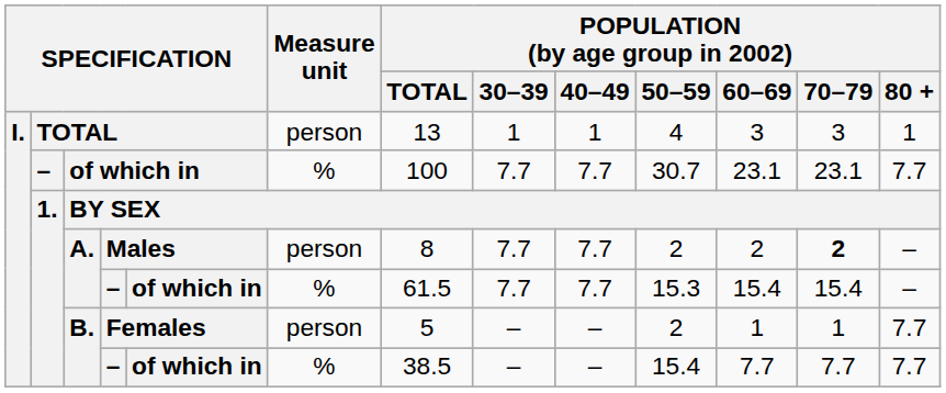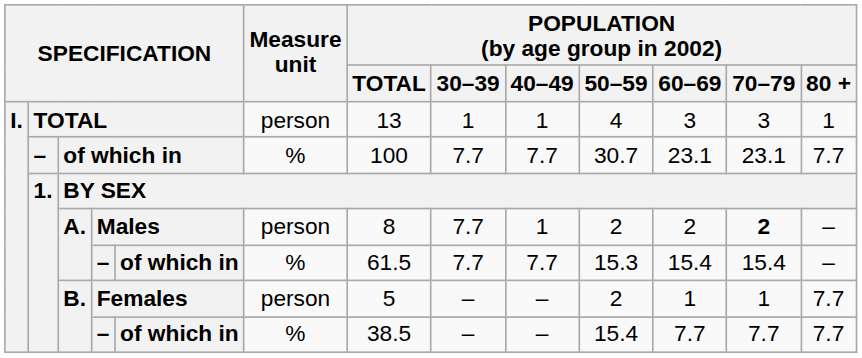Males | POPULATION (by age group in 2002) / 40–49: 7.7 -> 1
